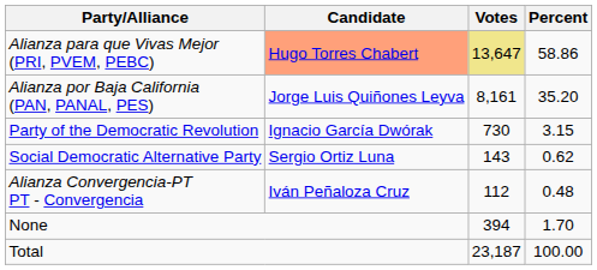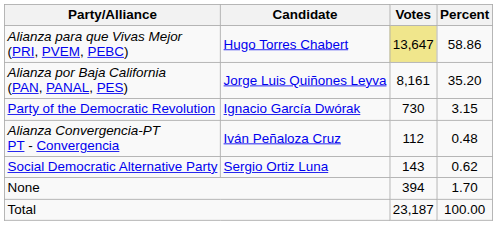Alianza para que Vivas Mejor (PRI, PVEM, PEBC) | Candidate: lightsalmon background -> no background
rows swapped: Social Democratic Alternative Party <-> Alianza Convergencia-PT PT - Convergencia
